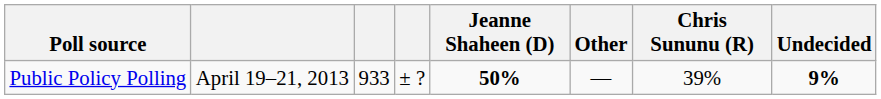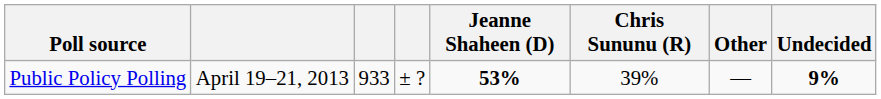columns swapped: Chris Sununu (R) <-> Other
Public Policy Polling | Jeanne Shaheen (D): 50% -> 53%
